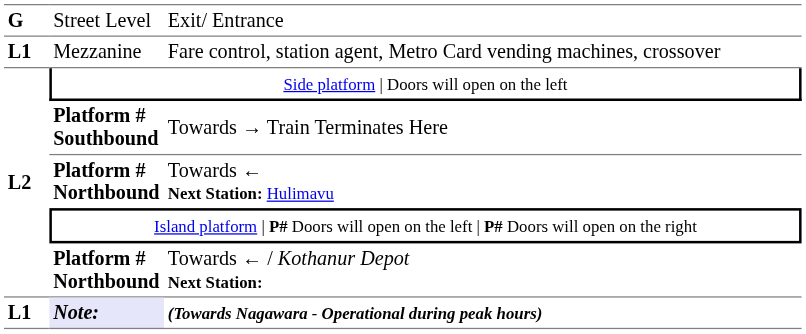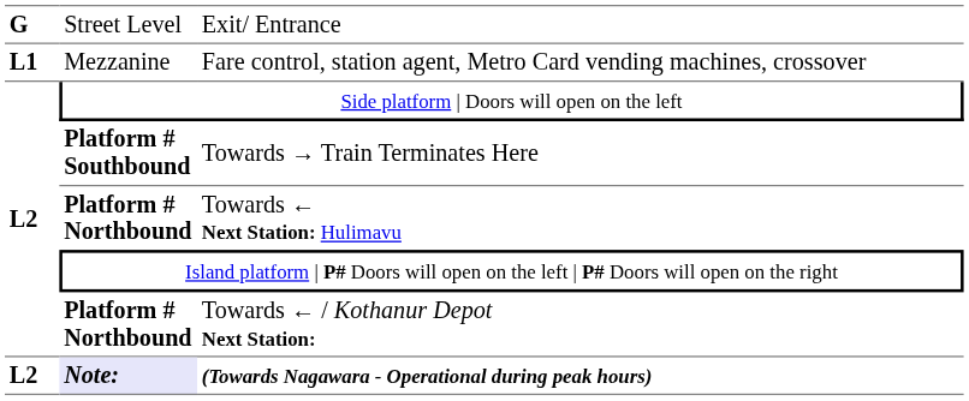(Towards Nagawara - Operational during peak hours) | column 1: L1 -> L2
